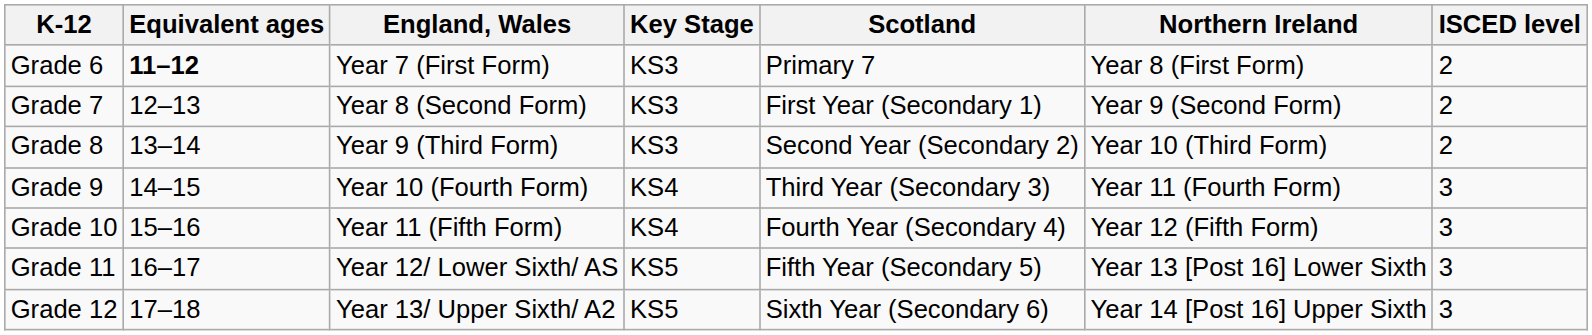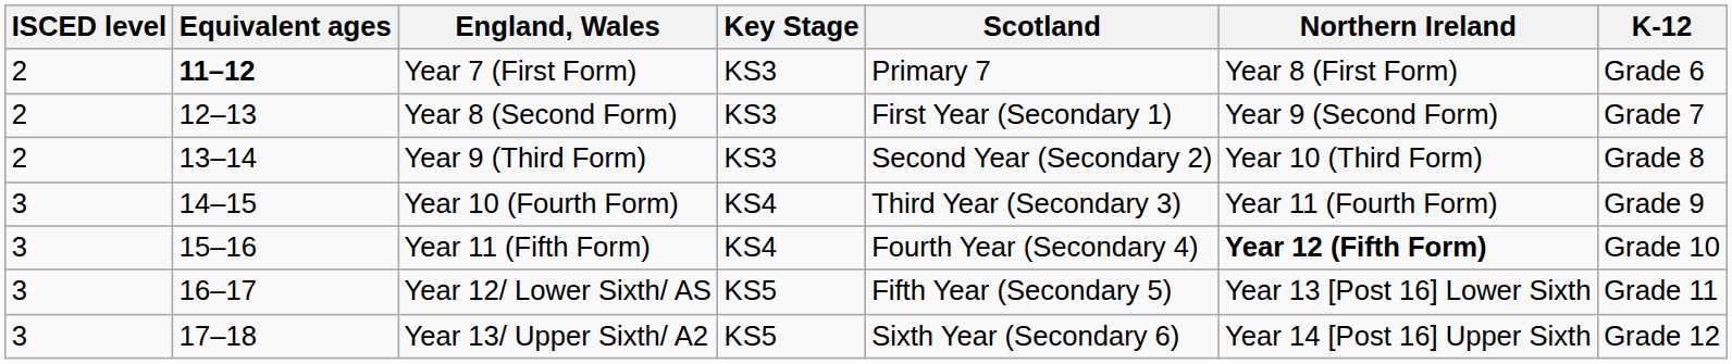columns swapped: ISCED level <-> K-12
Year 11 (Fifth Form) | Northern Ireland: normal -> bold
